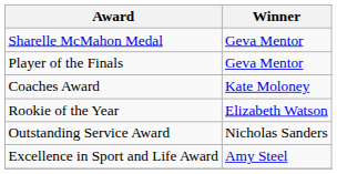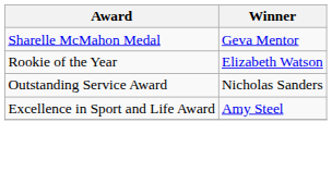- row: Player of the Finals | Geva Mentor
- row: Coaches Award | Kate Moloney
